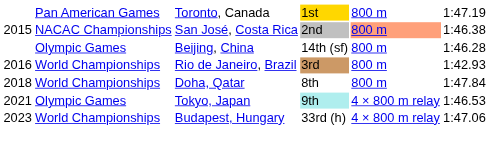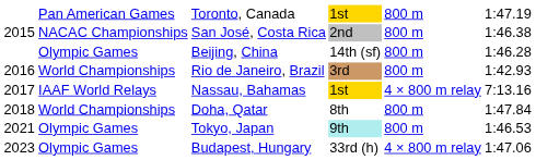San José, Costa Rica | column 5: lightsalmon background -> no background
+ row: 2017 | IAAF World Relays | Nassau, Bahamas | 1st | 4 × 800 m relay | 7:13.16
Tokyo, Japan | column 5: 4 × 800 m relay -> 800 m
Budapest, Hungary | column 2: World Championships -> Olympic Games
